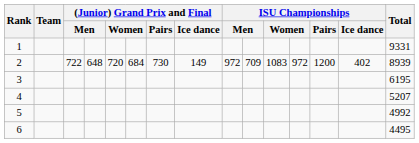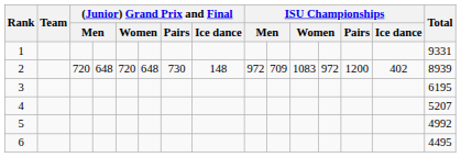2 | column 3: 722 -> 720
2 | column 6: 684 -> 648
2 | (Junior) Grand Prix and Final / Ice dance: 149 -> 148
